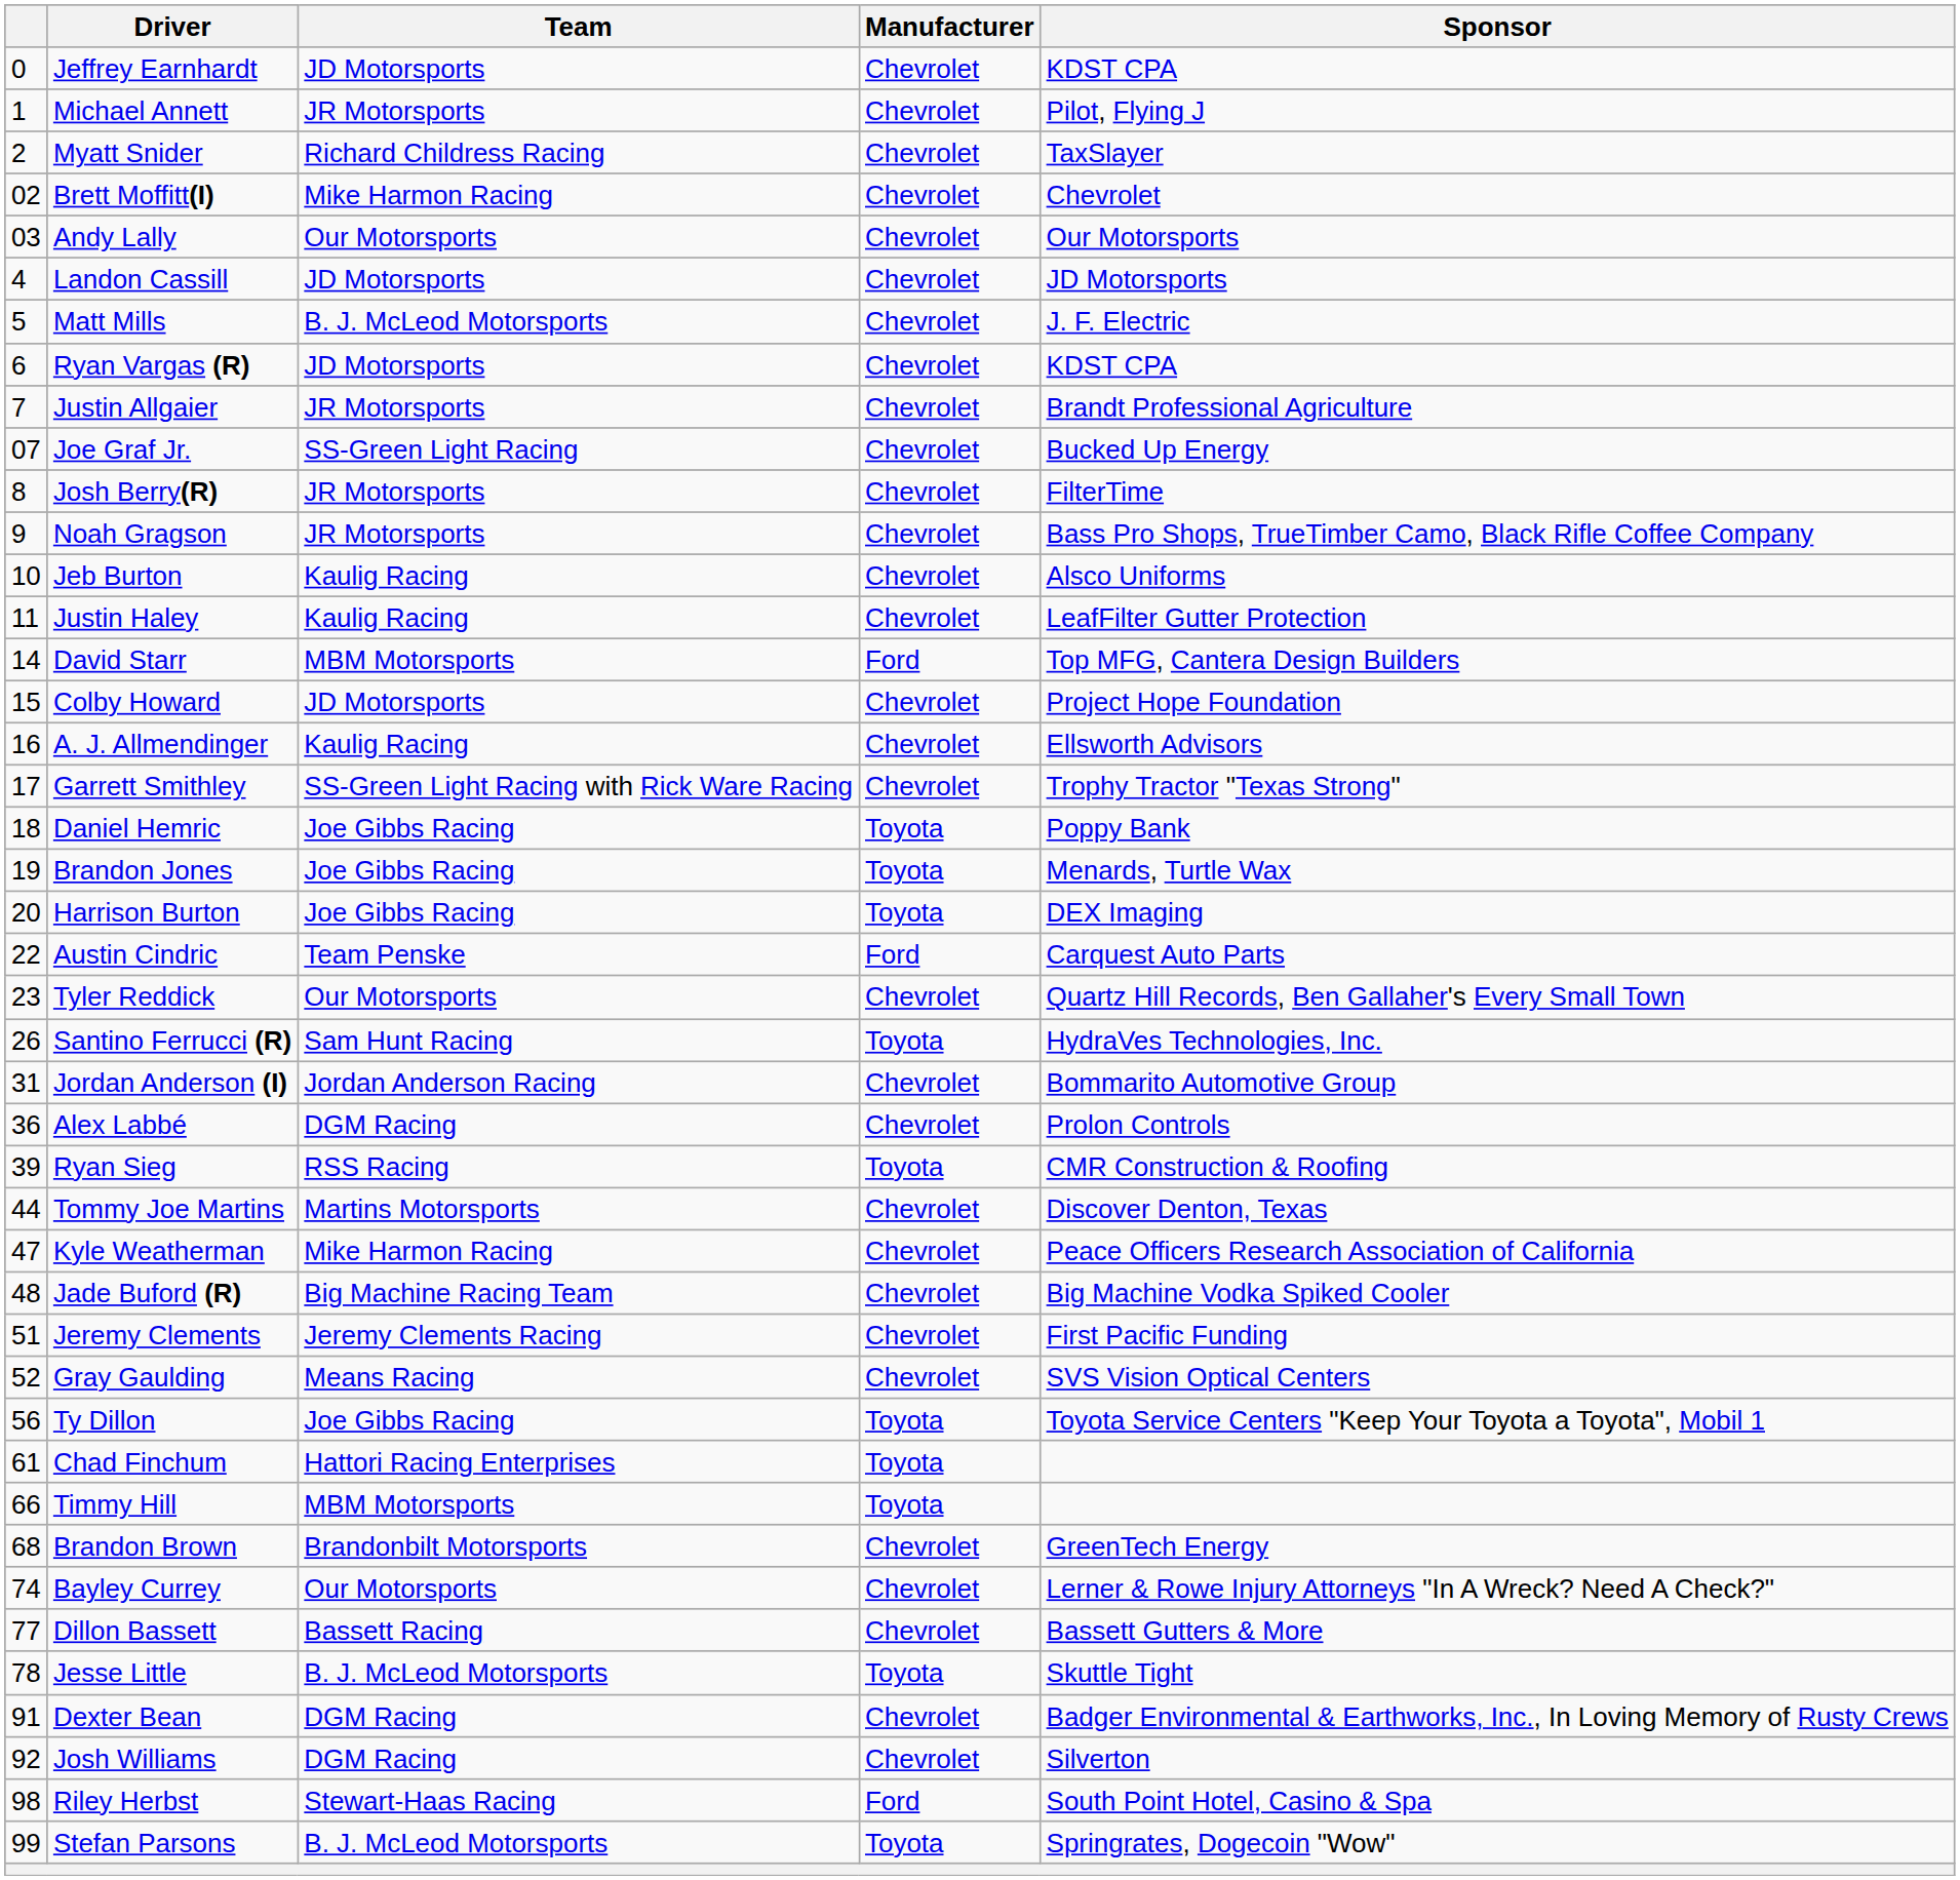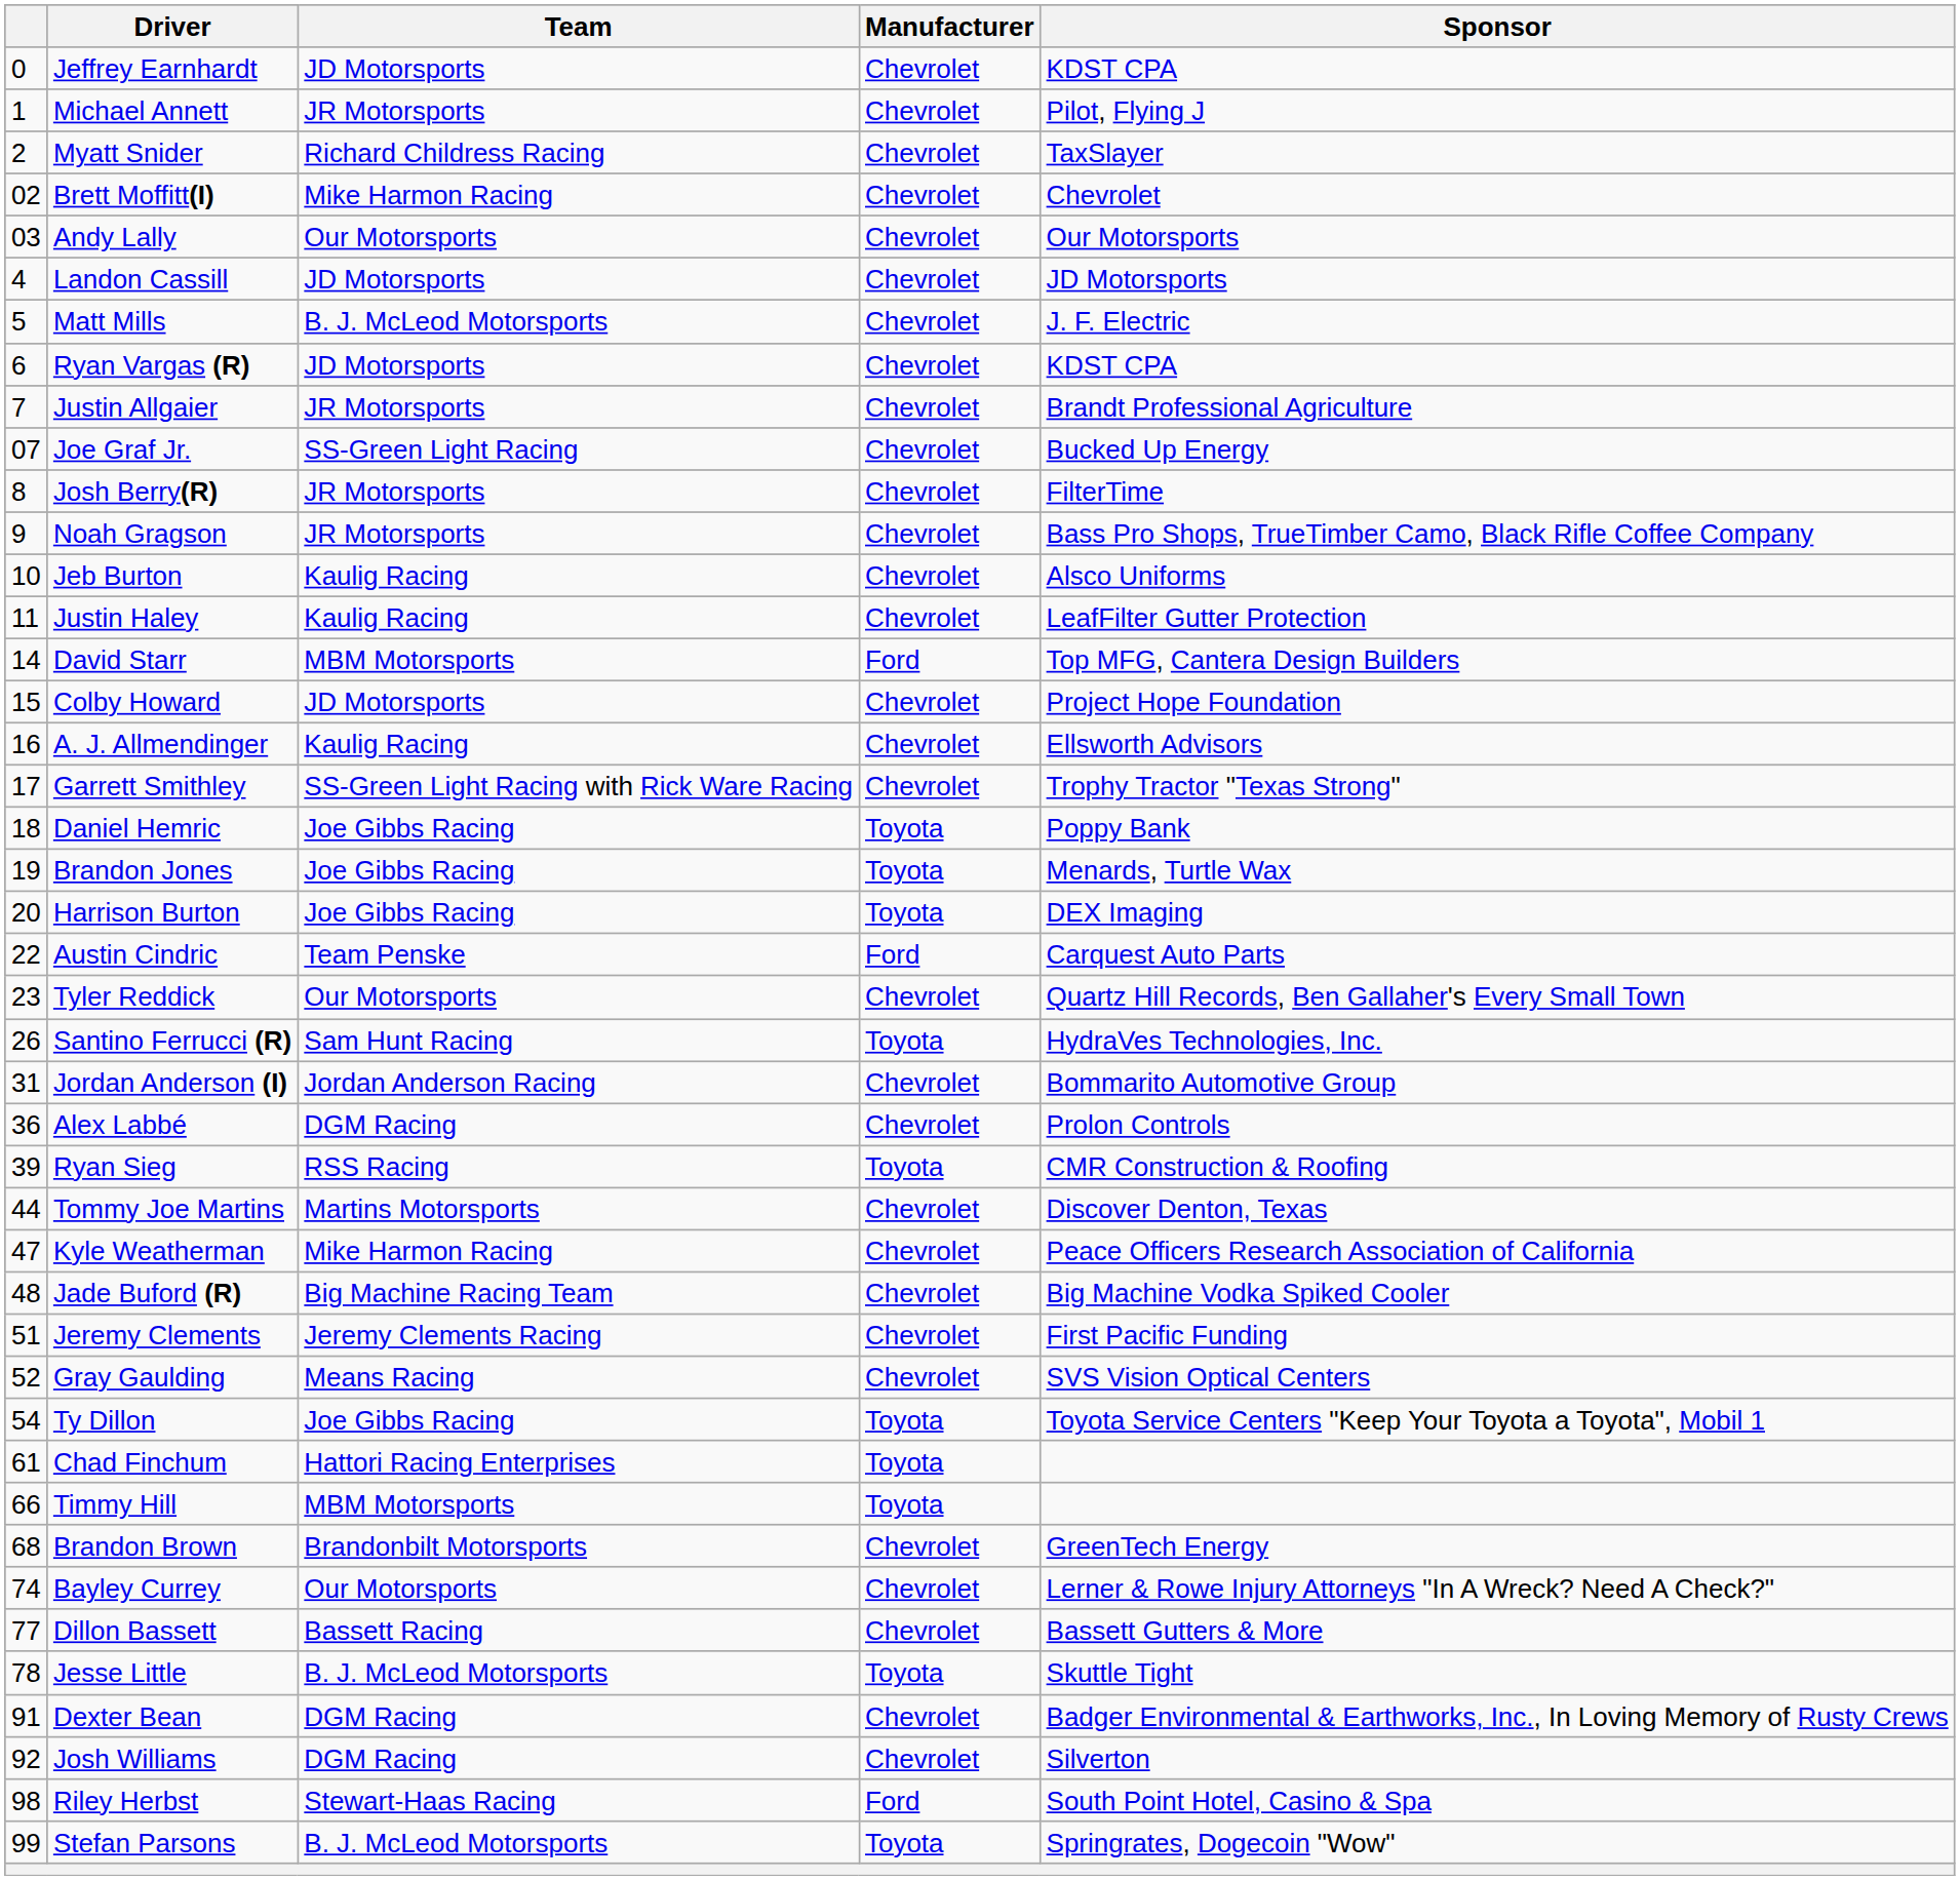Ty Dillon | column 1: 56 -> 54
